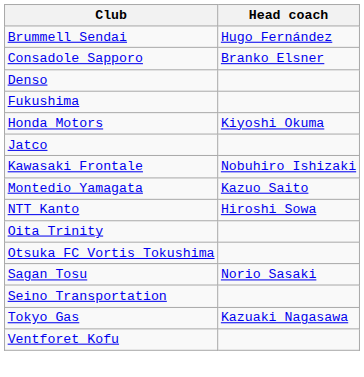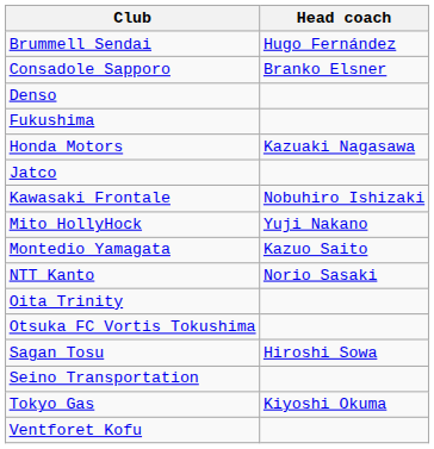Honda Motors | Head coach: Kiyoshi Okuma -> Kazuaki Nagasawa
+ row: Mito HollyHock | Yuji Nakano
NTT Kanto | Head coach: Hiroshi Sowa -> Norio Sasaki
Sagan Tosu | Head coach: Norio Sasaki -> Hiroshi Sowa
Tokyo Gas | Head coach: Kazuaki Nagasawa -> Kiyoshi Okuma
